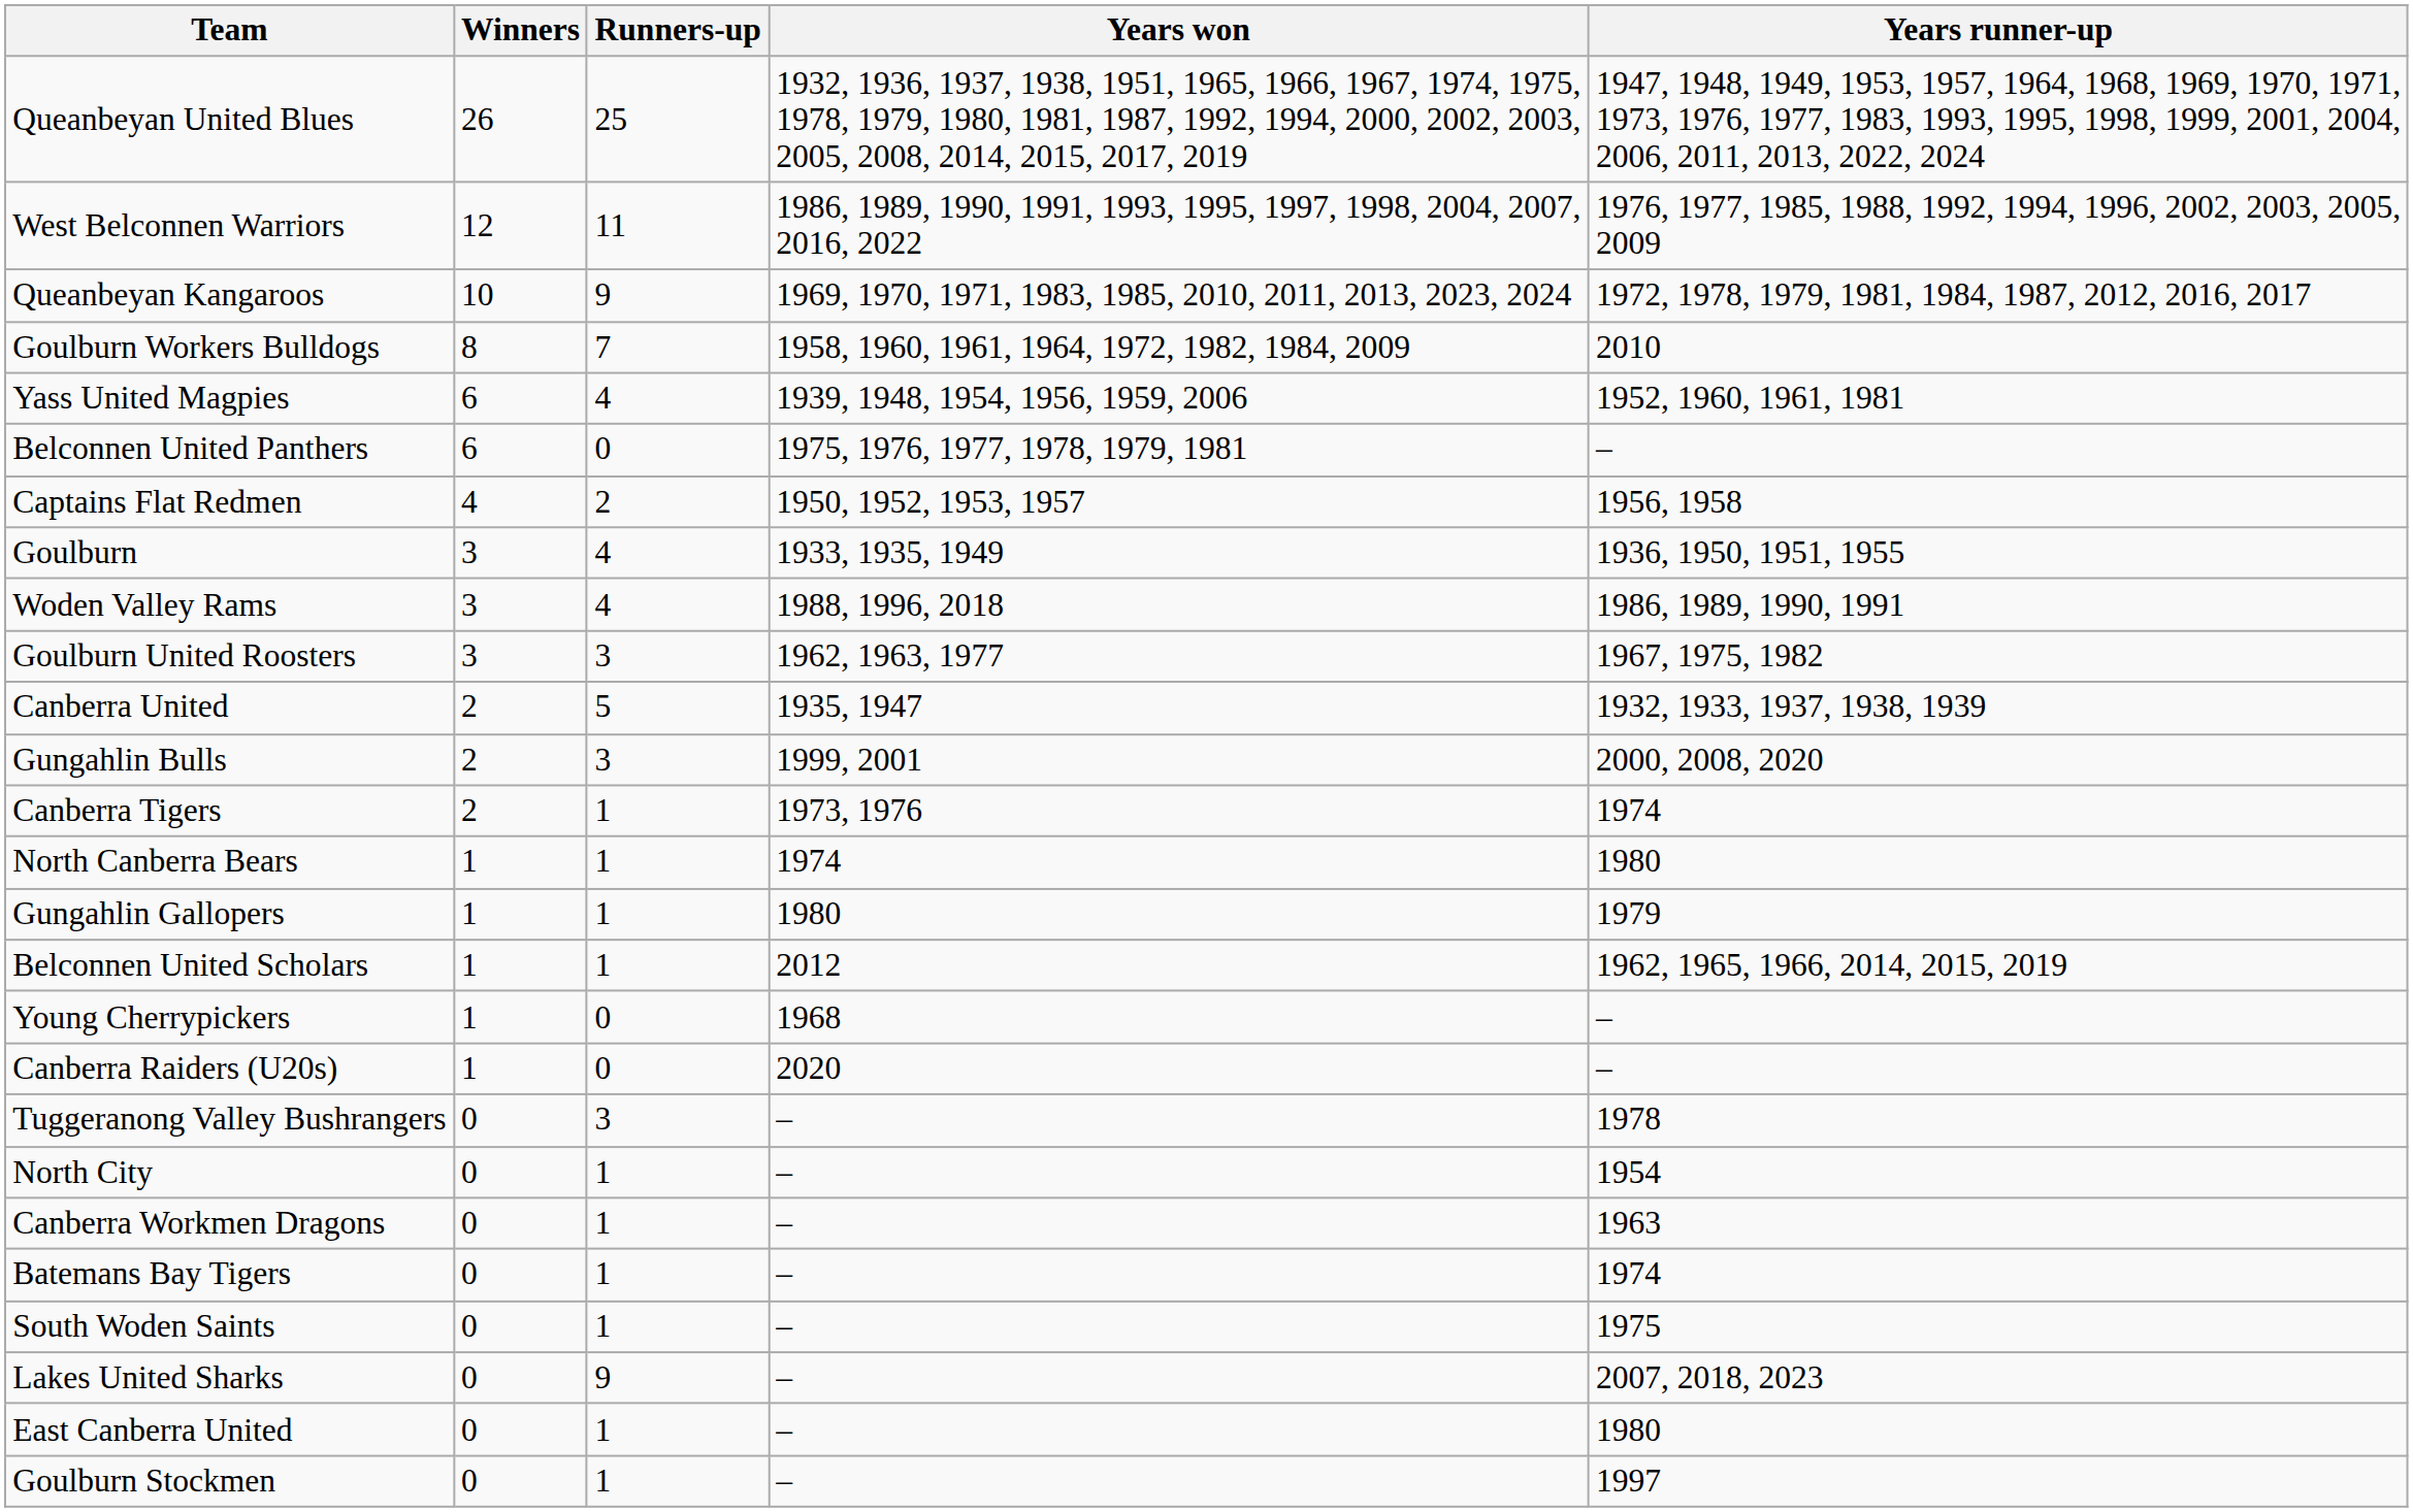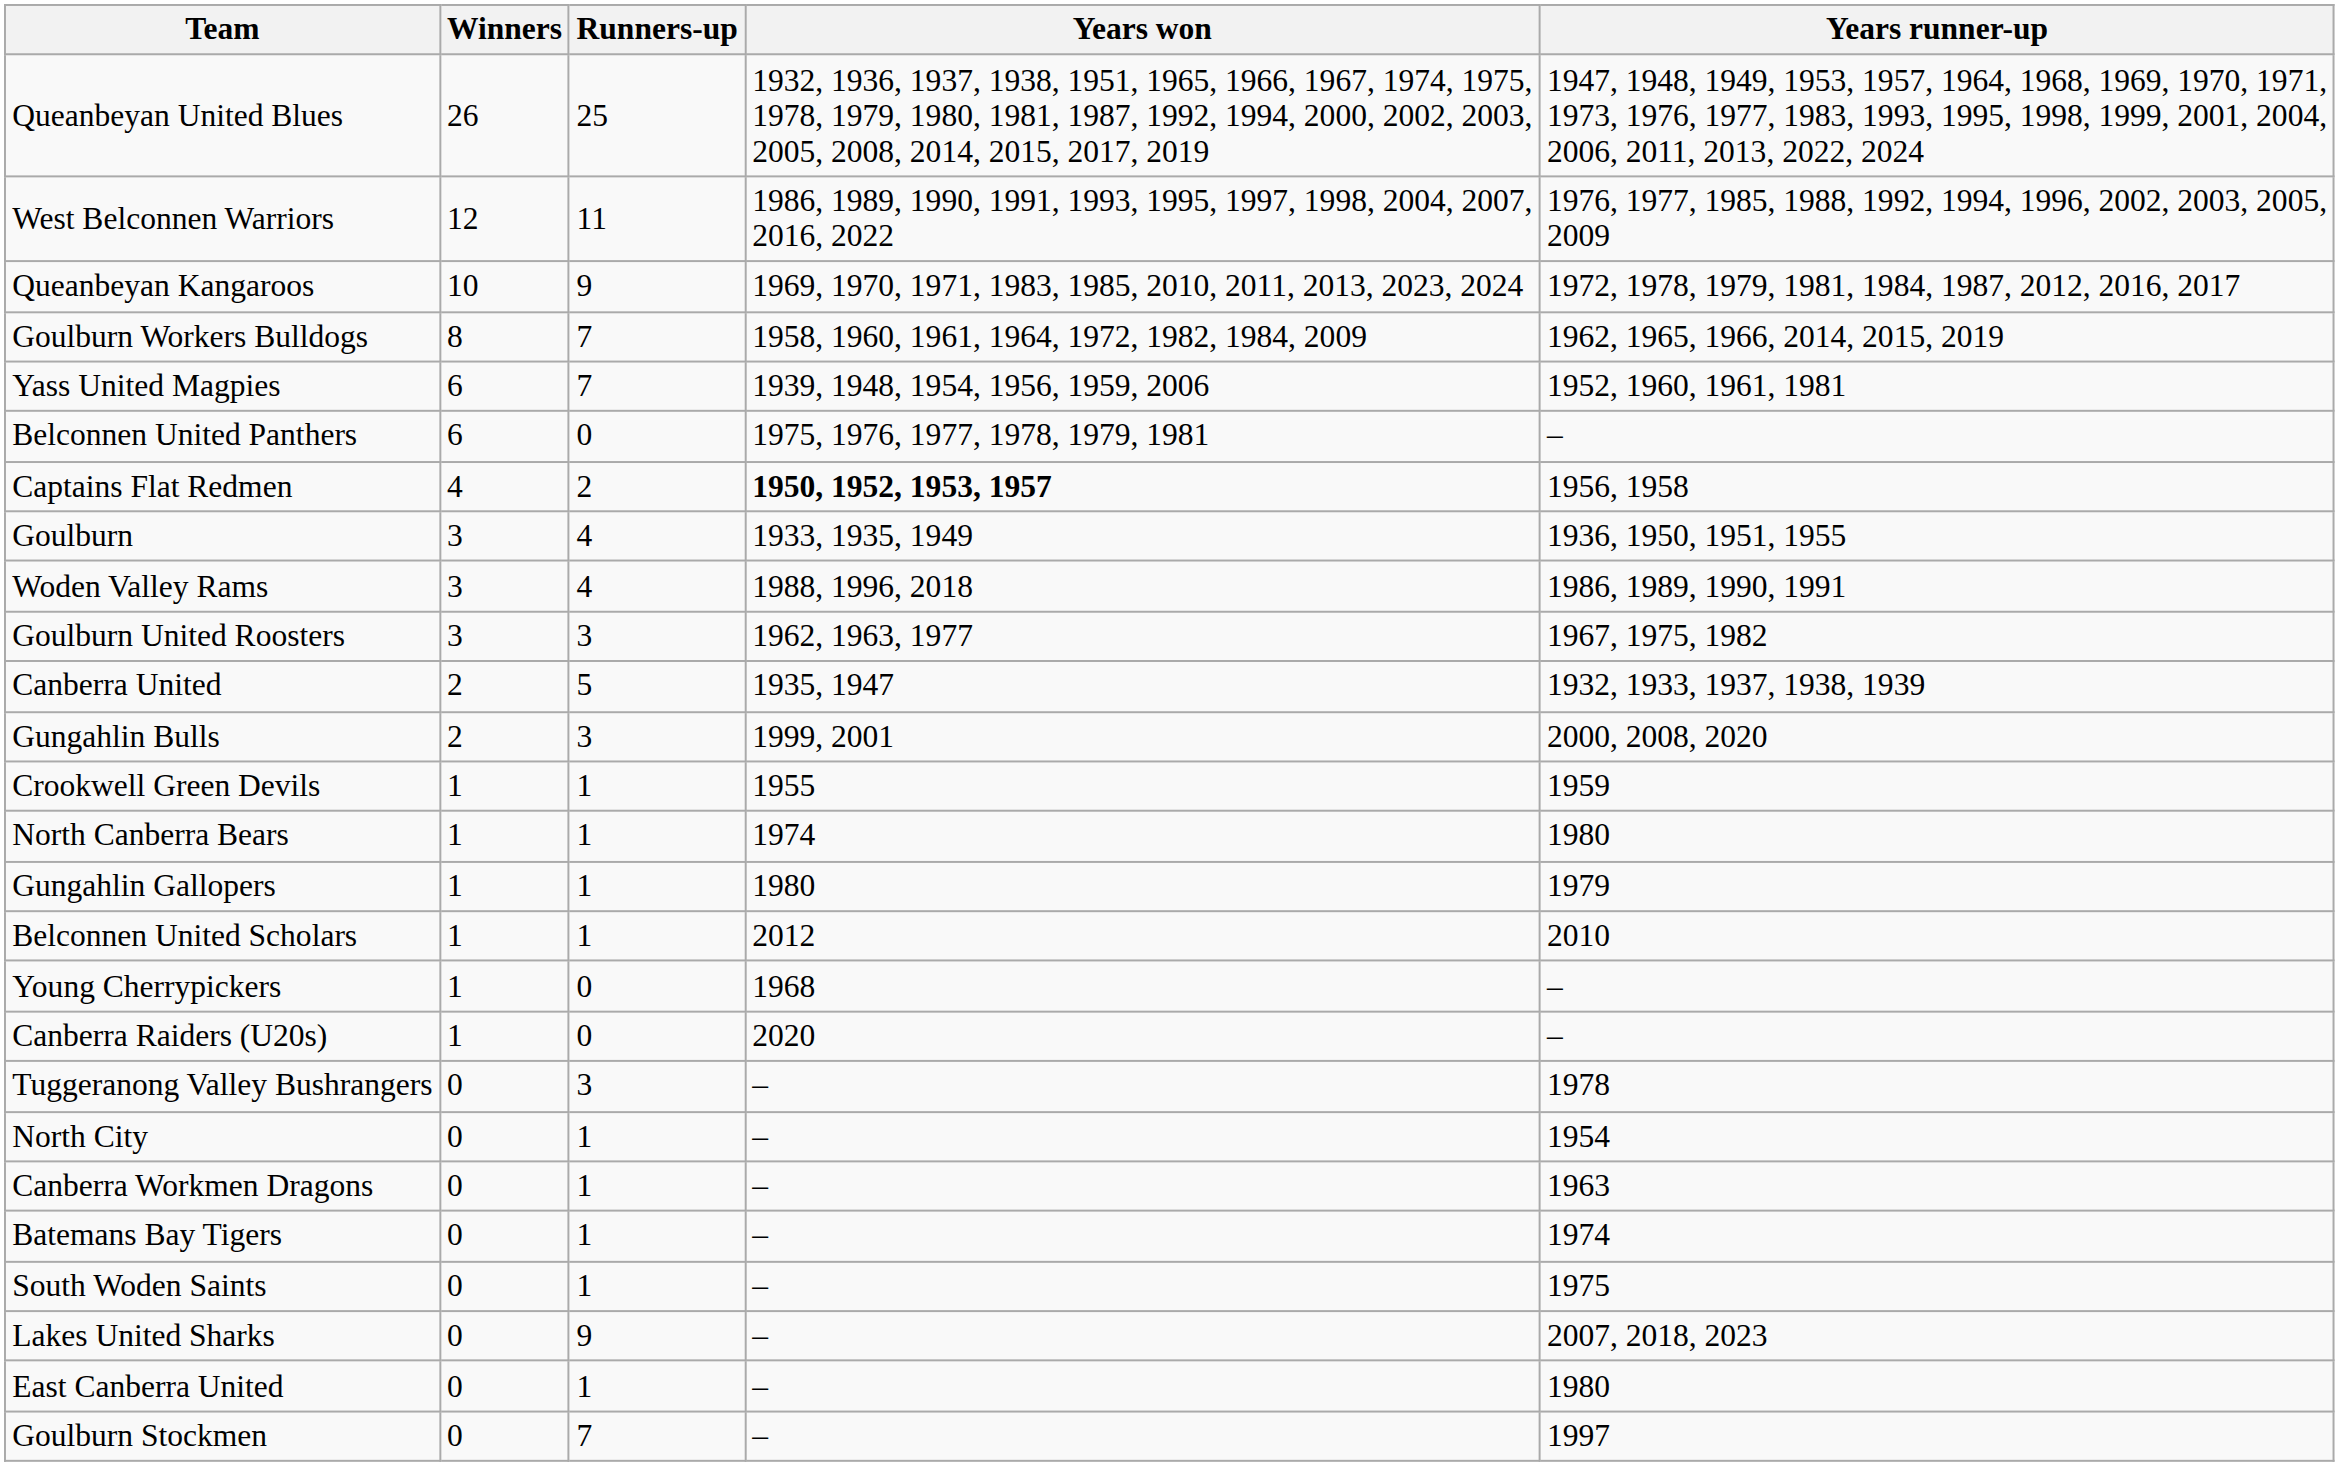Goulburn Workers Bulldogs | Years runner-up: 2010 -> 1962, 1965, 1966, 2014, 2015, 2019
Yass United Magpies | Runners-up: 4 -> 7
Captains Flat Redmen | Years won: normal -> bold
- row: Canberra Tigers | 2 | 1 | 1973, 1976 | 1974
+ row: Crookwell Green Devils | 1 | 1 | 1955 | 1959
Belconnen United Scholars | Years runner-up: 1962, 1965, 1966, 2014, 2015, 2019 -> 2010
Goulburn Stockmen | Runners-up: 1 -> 7
